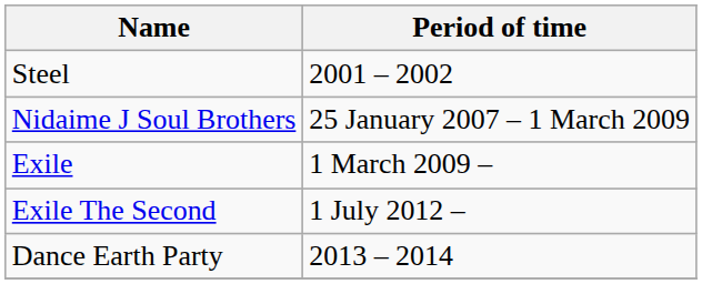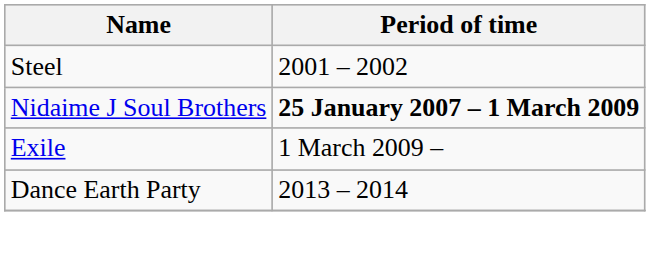Nidaime J Soul Brothers | Period of time: normal -> bold
- row: Exile The Second | 1 July 2012 –
